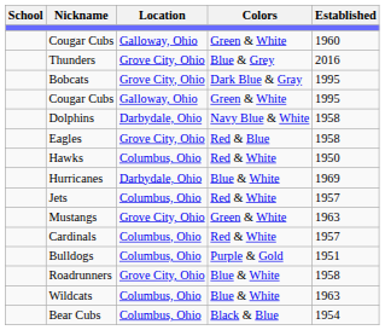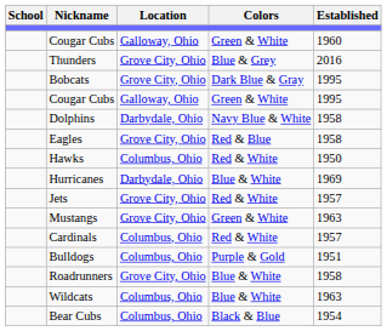Jets | Location: Columbus, Ohio -> Grove City, Ohio
